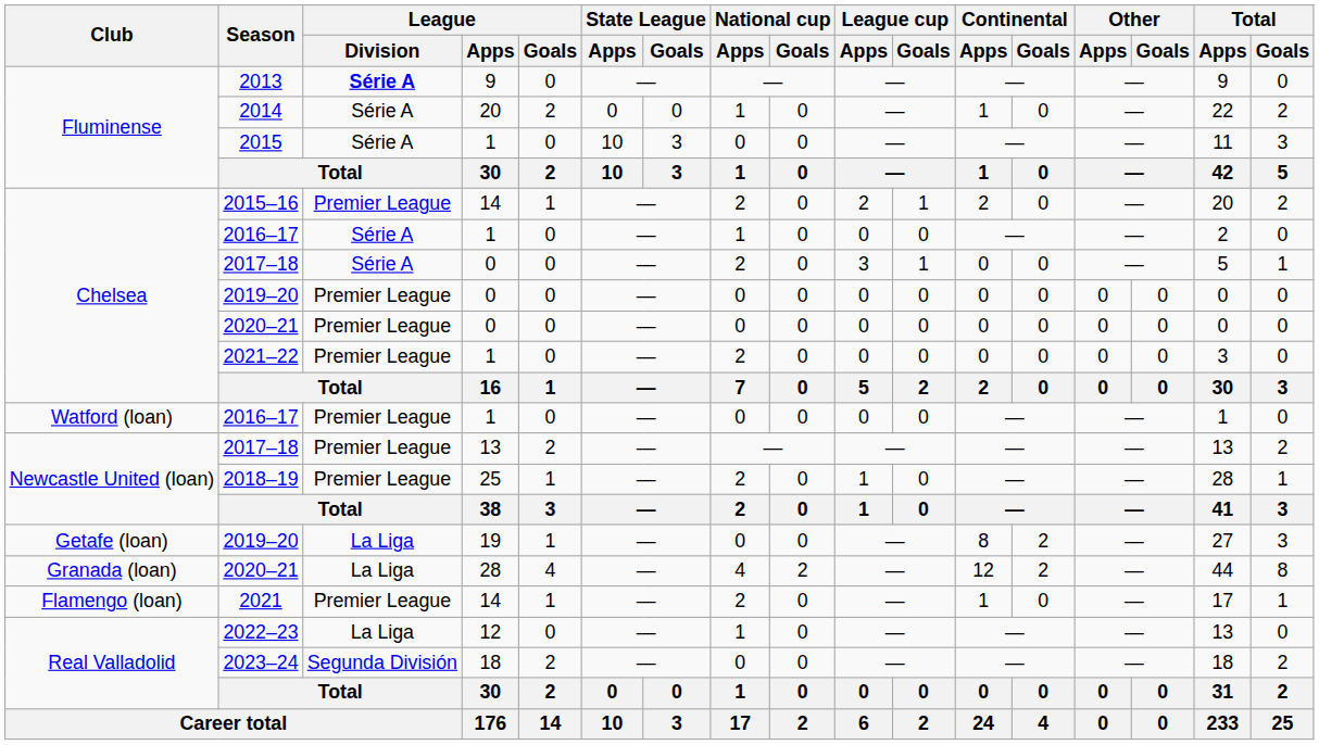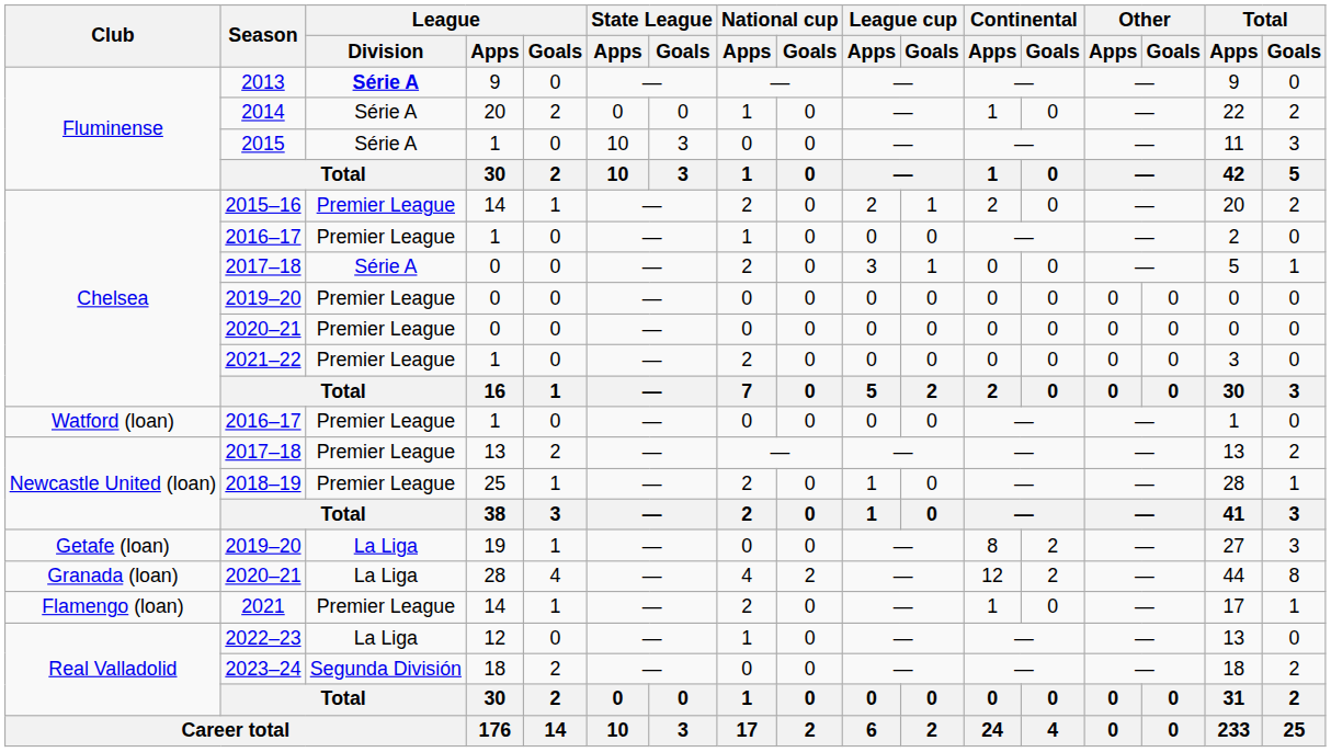Chelsea / 2016–17 | League / Division: Série A -> Premier League
